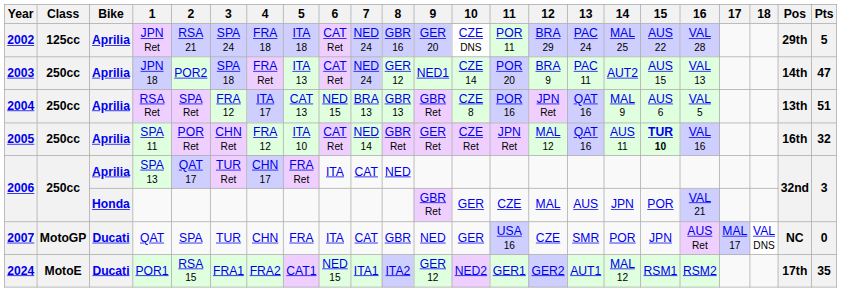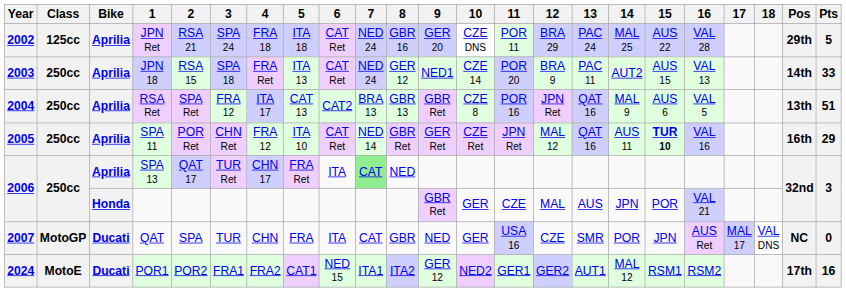JPN 18 | 2: POR2 -> RSA 15
JPN 18 | Pts: 47 -> 33
RSA Ret | 6: NED 15 -> CAT2
SPA 11 | Pts: 32 -> 29
SPA 13 | 7: no background -> lightgreen background
POR1 | 2: RSA 15 -> POR2
POR1 | Pts: 35 -> 16
